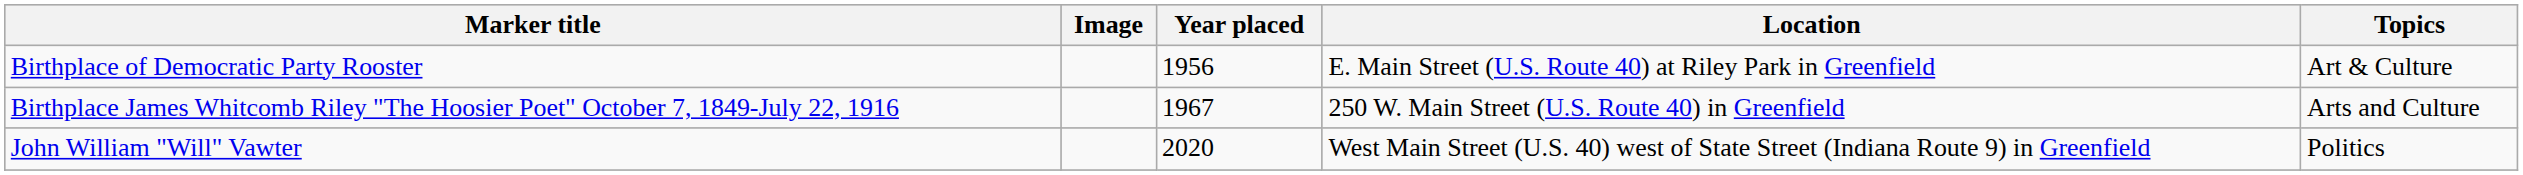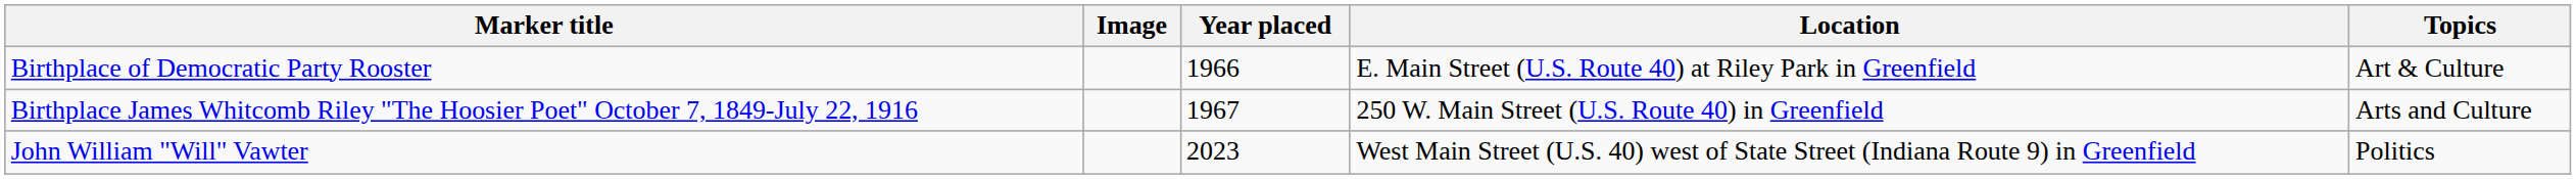Birthplace of Democratic Party Rooster | Year placed: 1956 -> 1966
John William "Will" Vawter | Year placed: 2020 -> 2023
